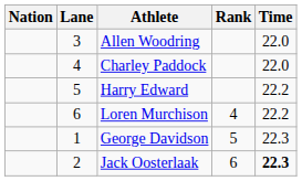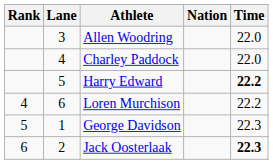columns swapped: Rank <-> Nation
Harry Edward | Time: normal -> bold
